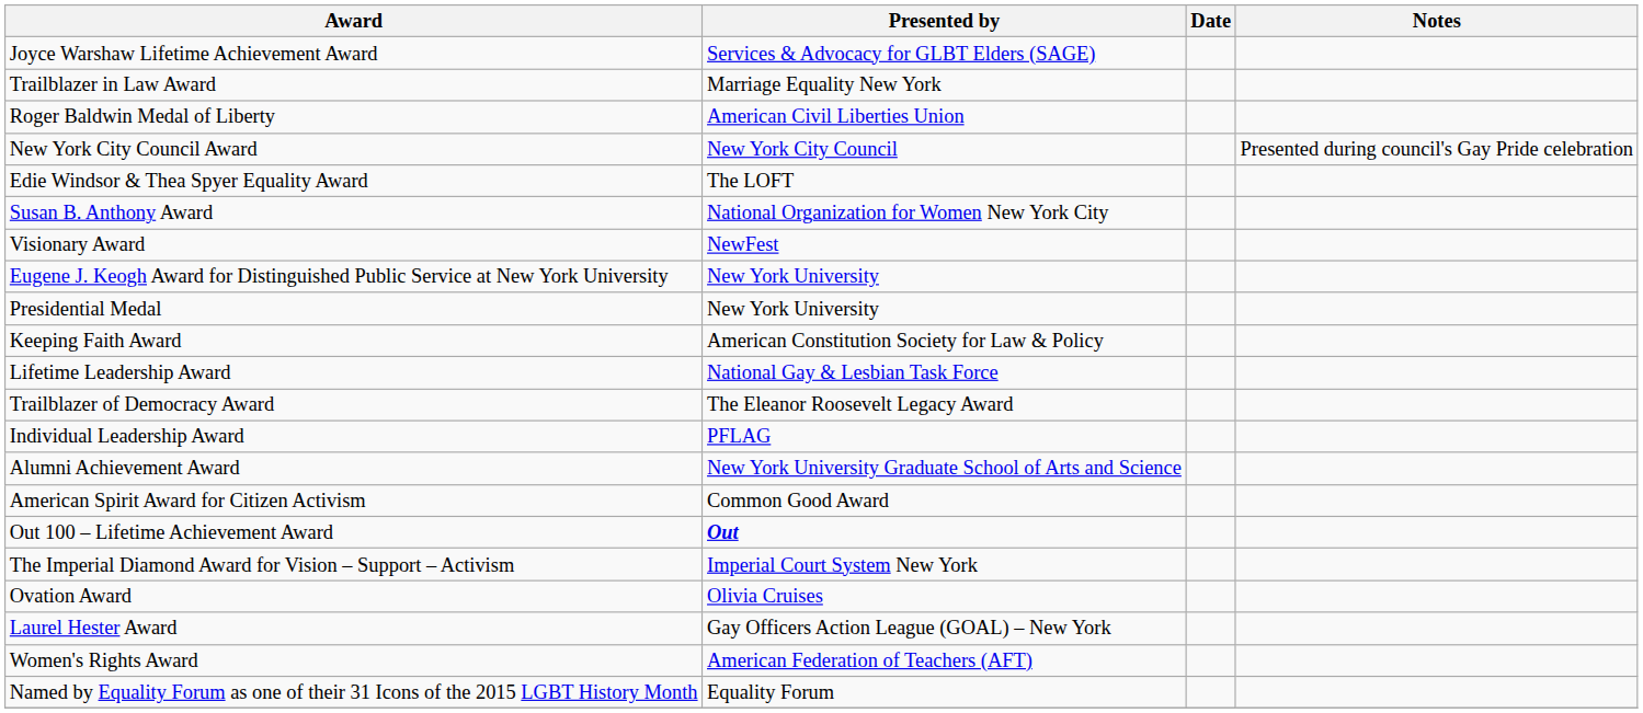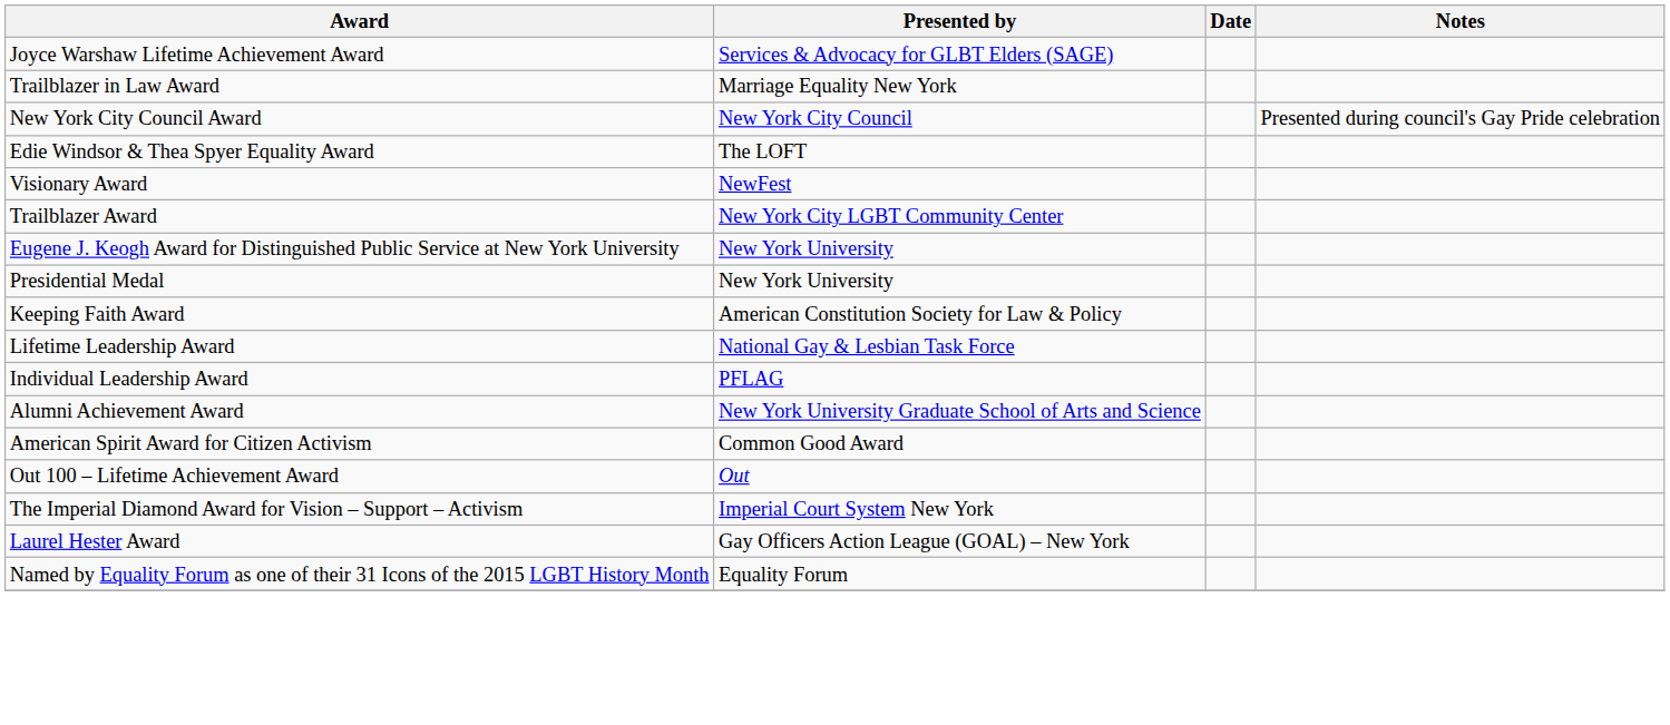- row: Roger Baldwin Medal of Liberty | American Civil Liberties Union
- row: Susan B. Anthony Award | National Organization for Women New York City
+ row: Trailblazer Award | New York City LGBT Community Center
- row: Trailblazer of Democracy Award | The Eleanor Roosevelt Legacy Award
Out 100 – Lifetime Achievement Award | Presented by: bold -> normal
- row: Ovation Award | Olivia Cruises
- row: Women's Rights Award | American Federation of Teachers (AFT)
